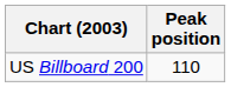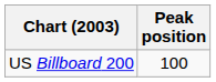US Billboard 200 | Peak position: 110 -> 100
